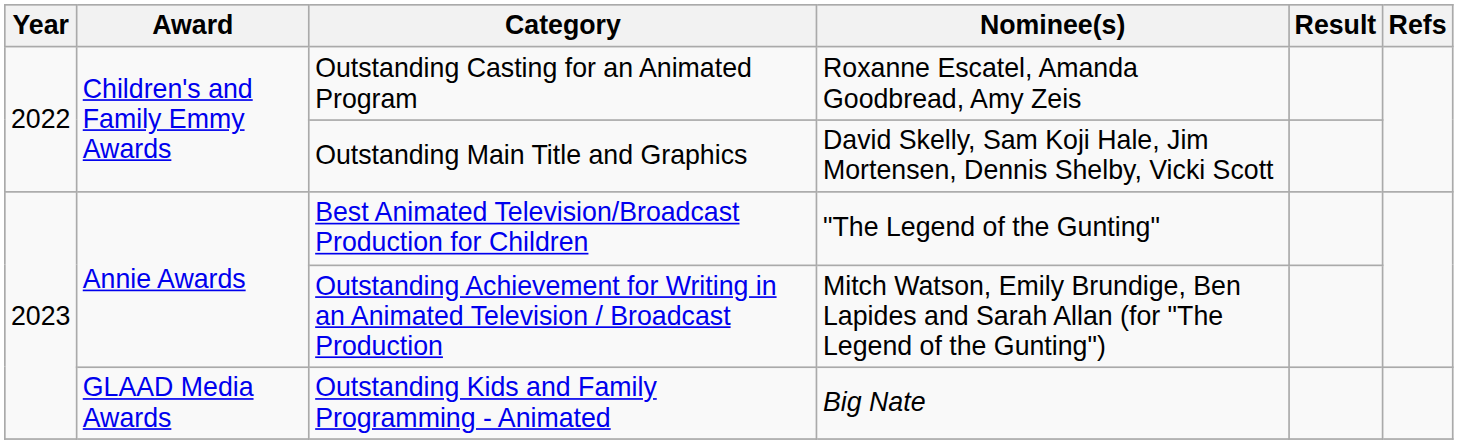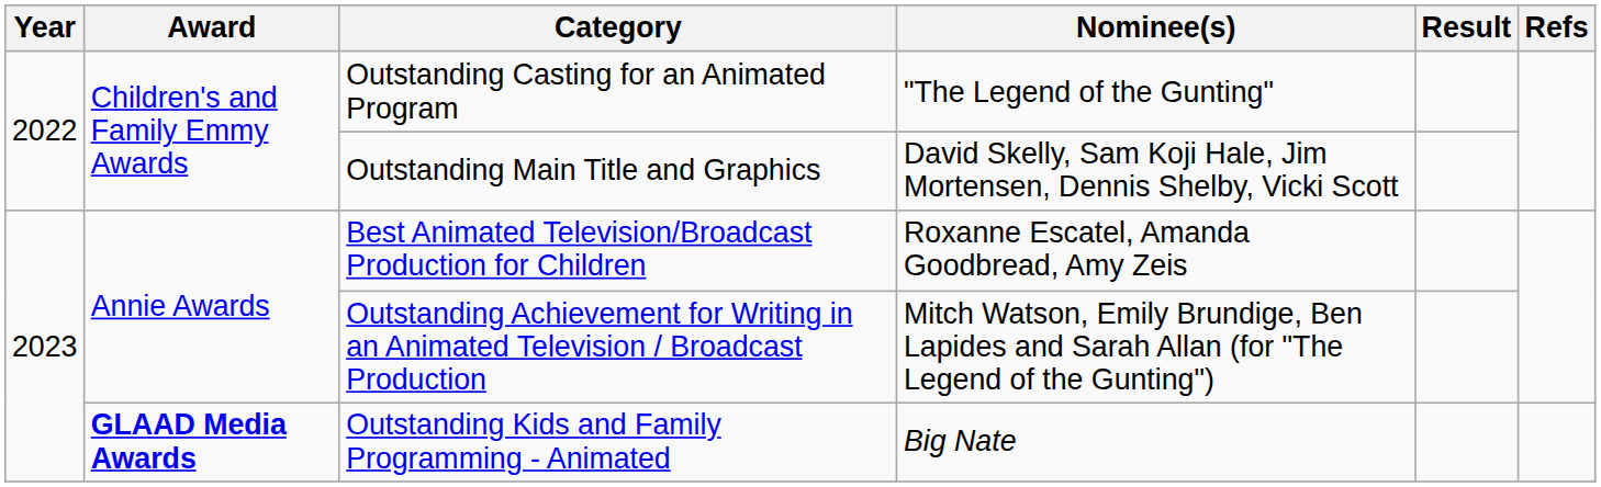Outstanding Casting for an Animated Program | Nominee(s): Roxanne Escatel, Amanda Goodbread, Amy Zeis -> "The Legend of the Gunting"
Best Animated Television/Broadcast Production for Children | Nominee(s): "The Legend of the Gunting" -> Roxanne Escatel, Amanda Goodbread, Amy Zeis
Outstanding Kids and Family Programming - Animated | Award: normal -> bold
